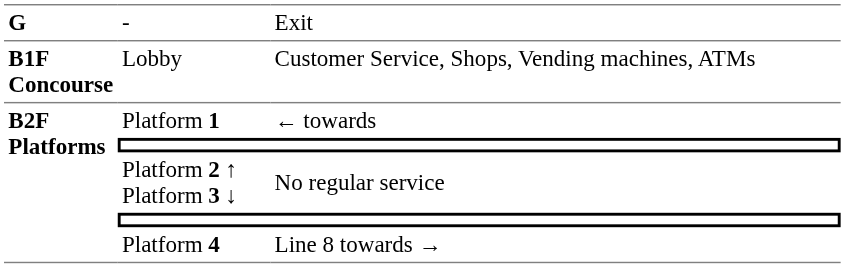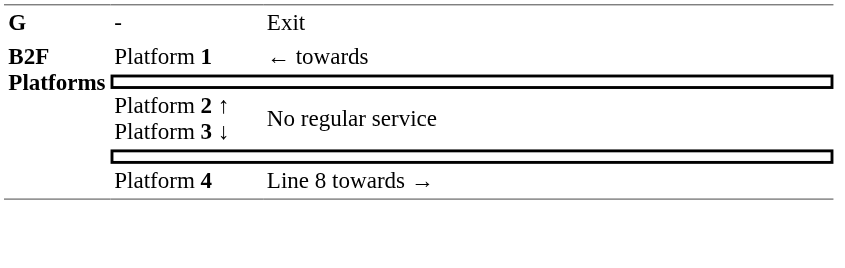- row: B1F Concourse | Lobby | Customer Service, Shops, Vending machines, ATMs
